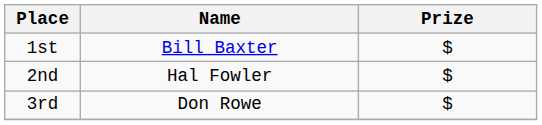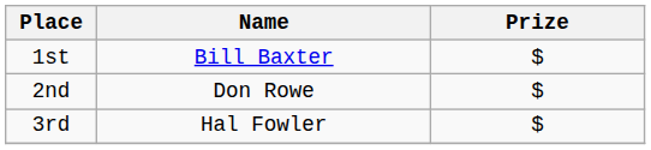2nd | Name: Hal Fowler -> Don Rowe
3rd | Name: Don Rowe -> Hal Fowler
